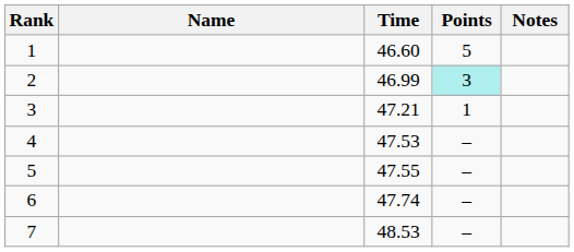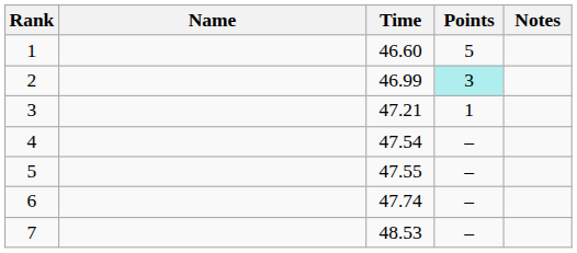4 | Time: 47.53 -> 47.54
